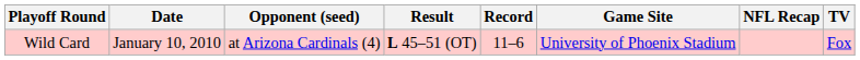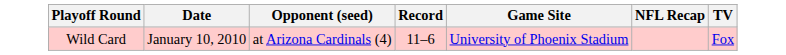- column: Result | L 45–51 (OT)
